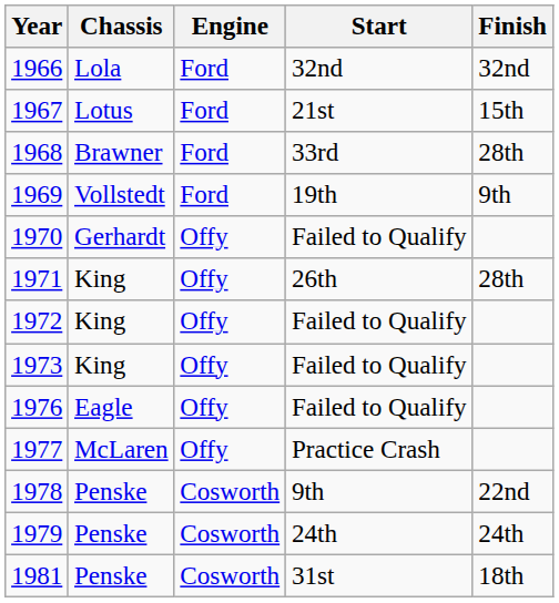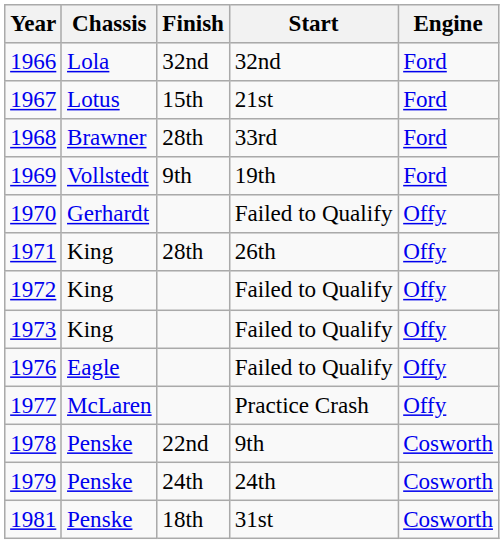columns swapped: Engine <-> Finish
